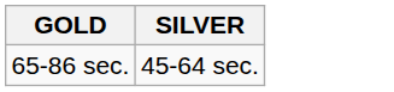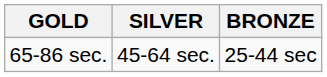+ column: BRONZE | 25-44 sec
